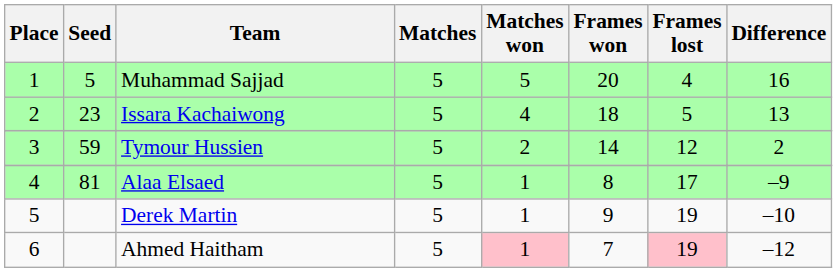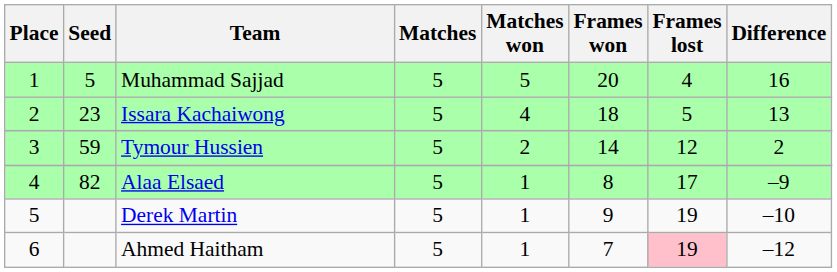Alaa Elsaed | Seed: 81 -> 82
Ahmed Haitham | Matches won: pink background -> no background
